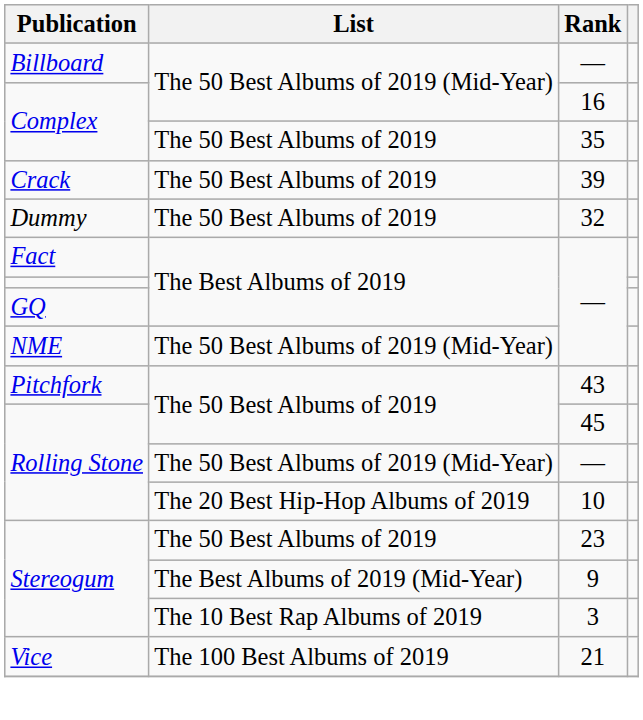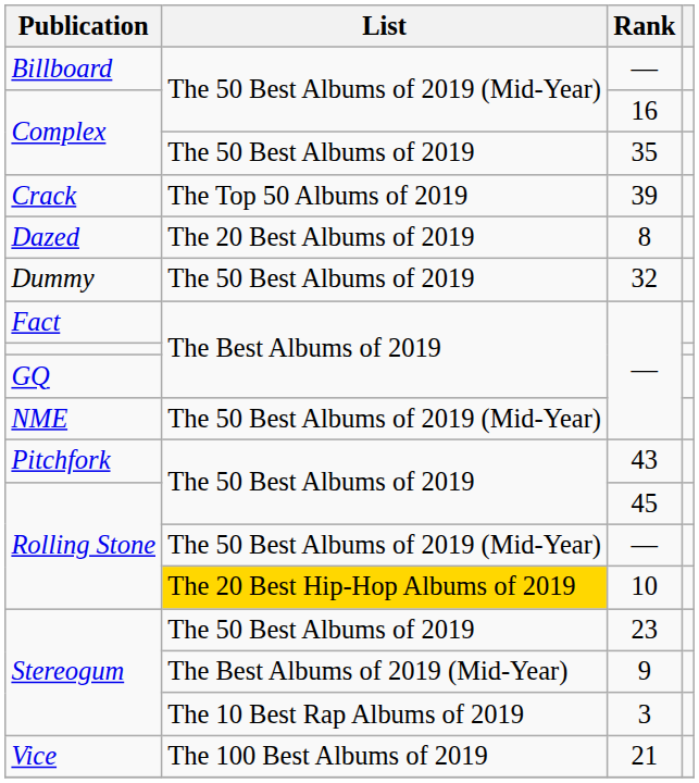Crack | List: The 50 Best Albums of 2019 -> The Top 50 Albums of 2019
+ row: Dazed | The 20 Best Albums of 2019 | 8
Rolling Stone / 10 | List: no background -> gold background
